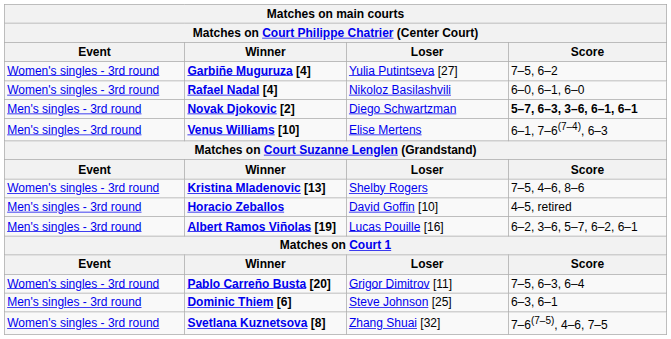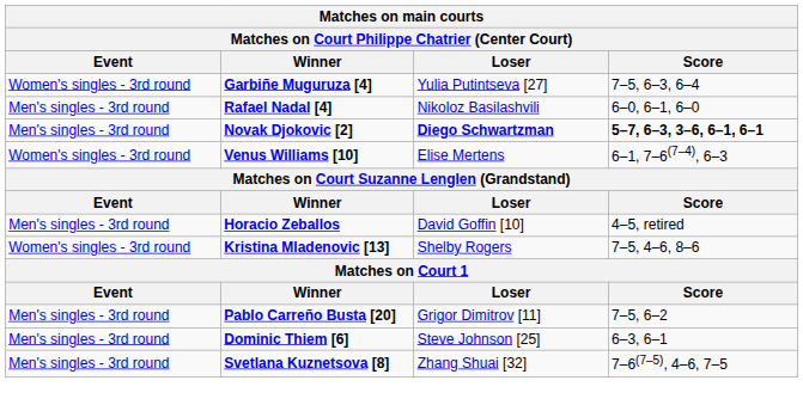Garbiñe Muguruza [4] | Score: 7–5, 6–2 -> 7–5, 6–3, 6–4
Rafael Nadal [4] | Event: Women's singles - 3rd round -> Men's singles - 3rd round
Novak Djokovic [2] | Loser: normal -> bold
Venus Williams [10] | Event: Men's singles - 3rd round -> Women's singles - 3rd round
rows swapped: Horacio Zeballos <-> Kristina Mladenovic [13]
- row: Men's singles - 3rd round | Albert Ramos Viñolas [19] | Lucas Pouille [16] | 6–2, 3–6, 5–7, 6–2, 6–1
Pablo Carreño Busta [20] | Event: Women's singles - 3rd round -> Men's singles - 3rd round
Pablo Carreño Busta [20] | Score: 7–5, 6–3, 6–4 -> 7–5, 6–2
Svetlana Kuznetsova [8] | Event: Women's singles - 3rd round -> Men's singles - 3rd round
